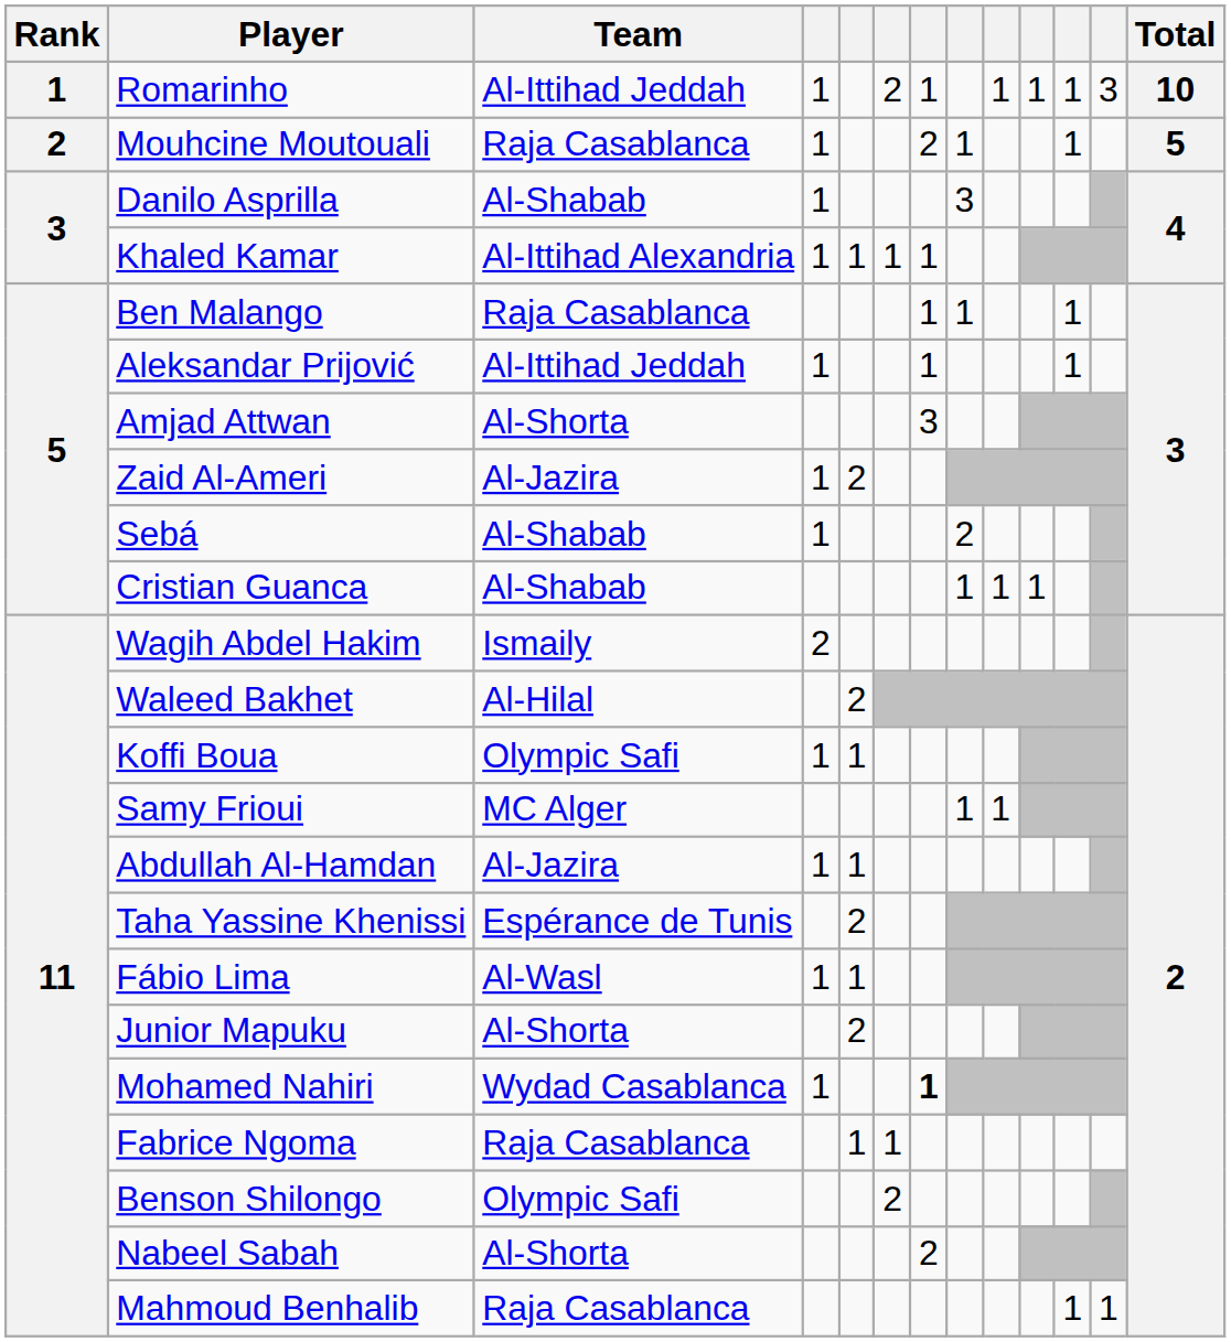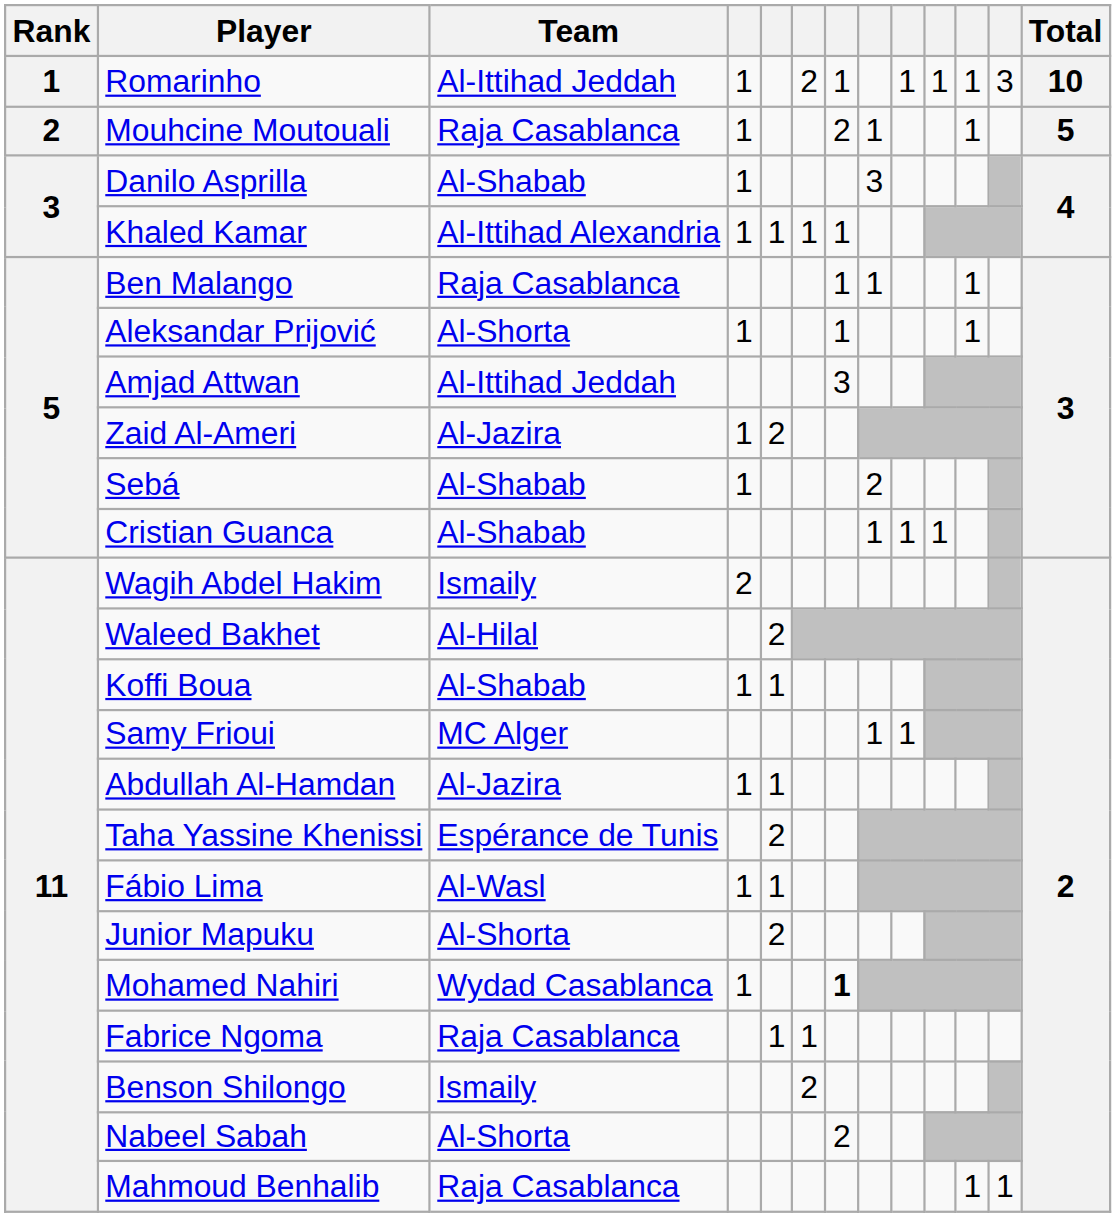Aleksandar Prijović | Team: Al-Ittihad Jeddah -> Al-Shorta
Amjad Attwan | Team: Al-Shorta -> Al-Ittihad Jeddah
Koffi Boua | Team: Olympic Safi -> Al-Shabab
Benson Shilongo | Team: Olympic Safi -> Ismaily
